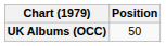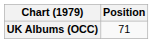UK Albums (OCC) | Position: 50 -> 71
